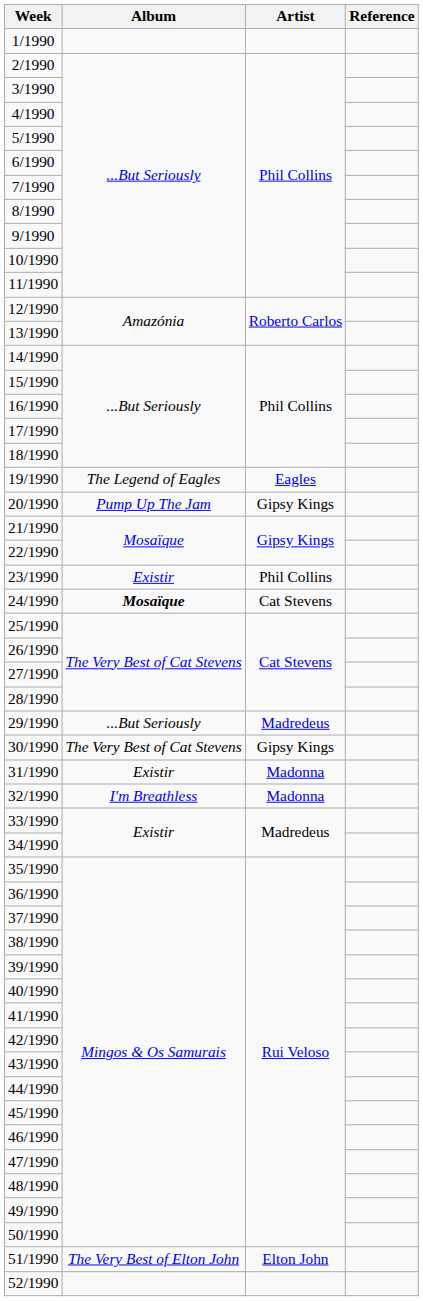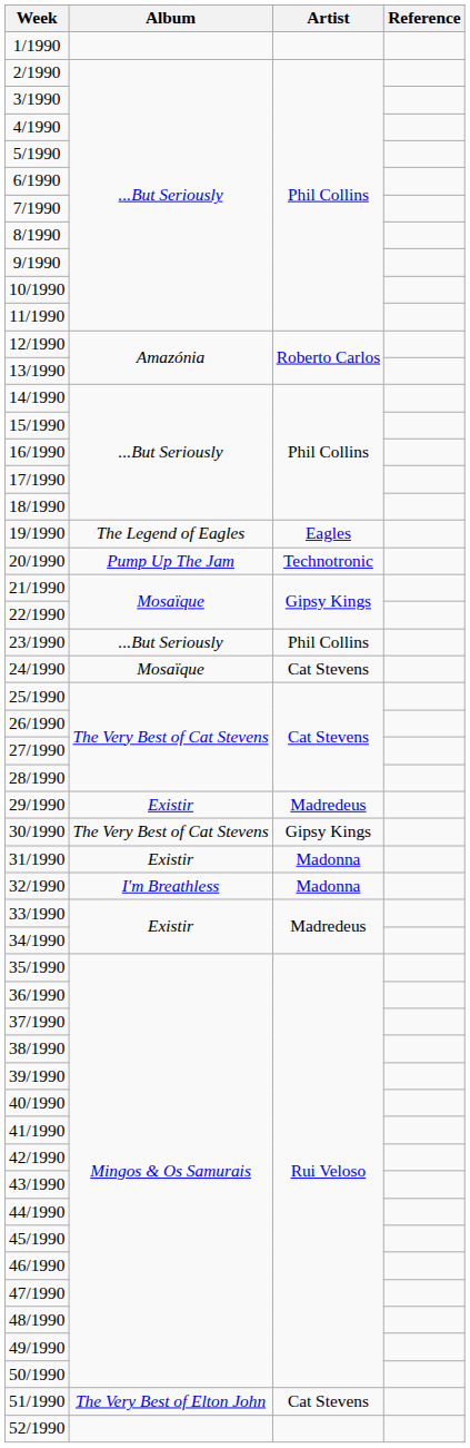20/1990 | Artist: Gipsy Kings -> Technotronic
23/1990 | Album: Existir -> ...But Seriously
24/1990 | Album: bold -> normal
29/1990 | Album: ...But Seriously -> Existir
51/1990 | Artist: Elton John -> Cat Stevens
